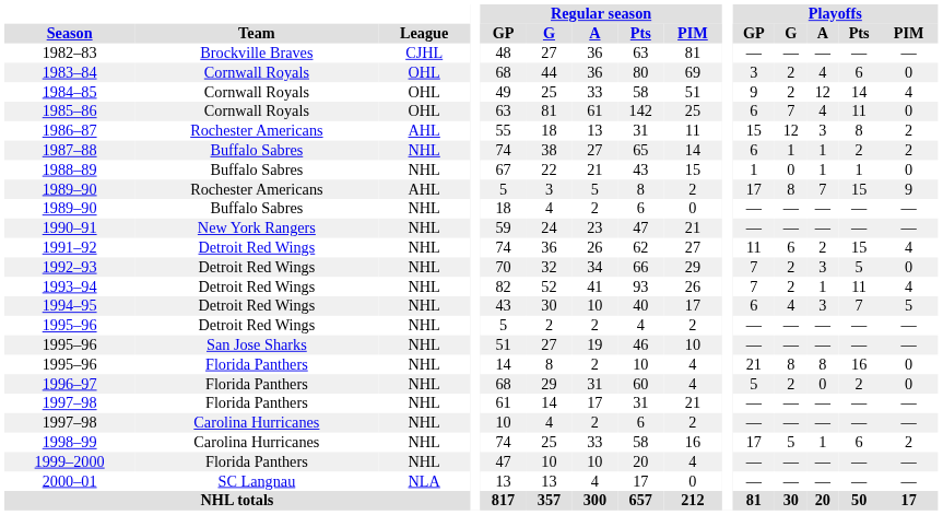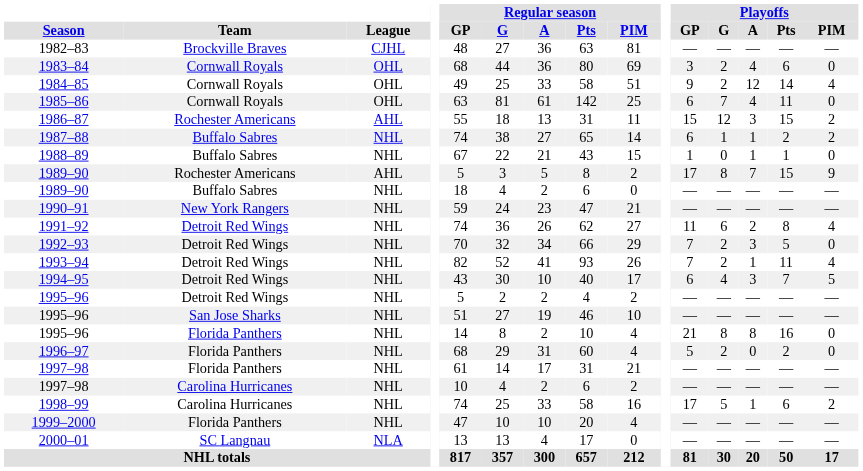1986–87 | Playoffs / Pts: 8 -> 15
1991–92 | Playoffs / Pts: 15 -> 8
